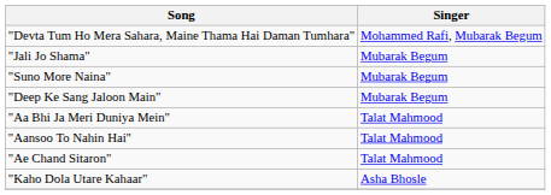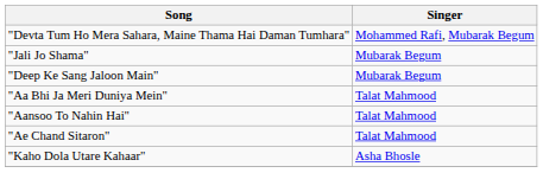- row: "Suno More Naina" | Mubarak Begum
